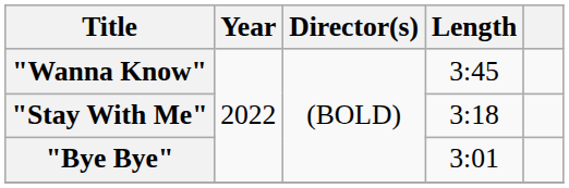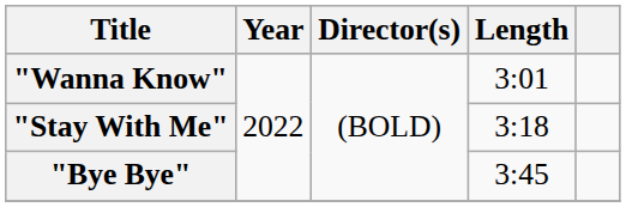"Wanna Know" | Length: 3:45 -> 3:01
"Bye Bye" | Length: 3:01 -> 3:45
